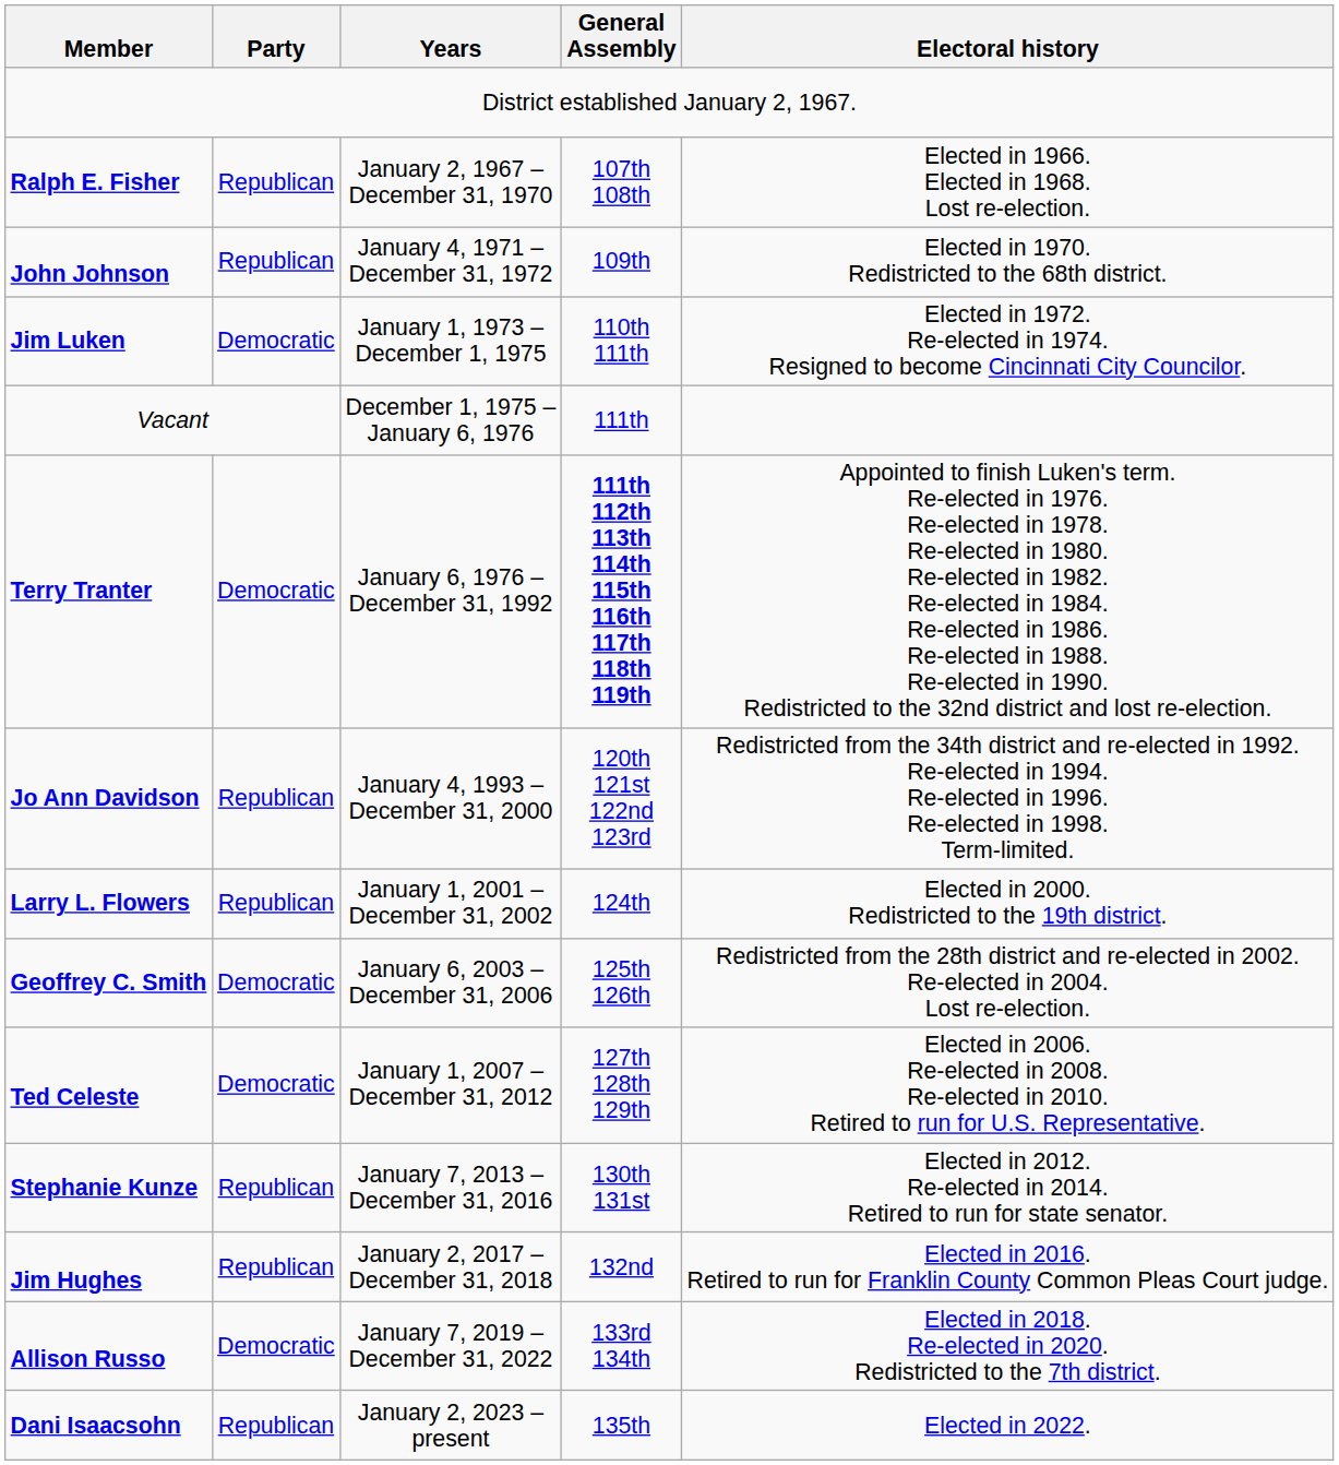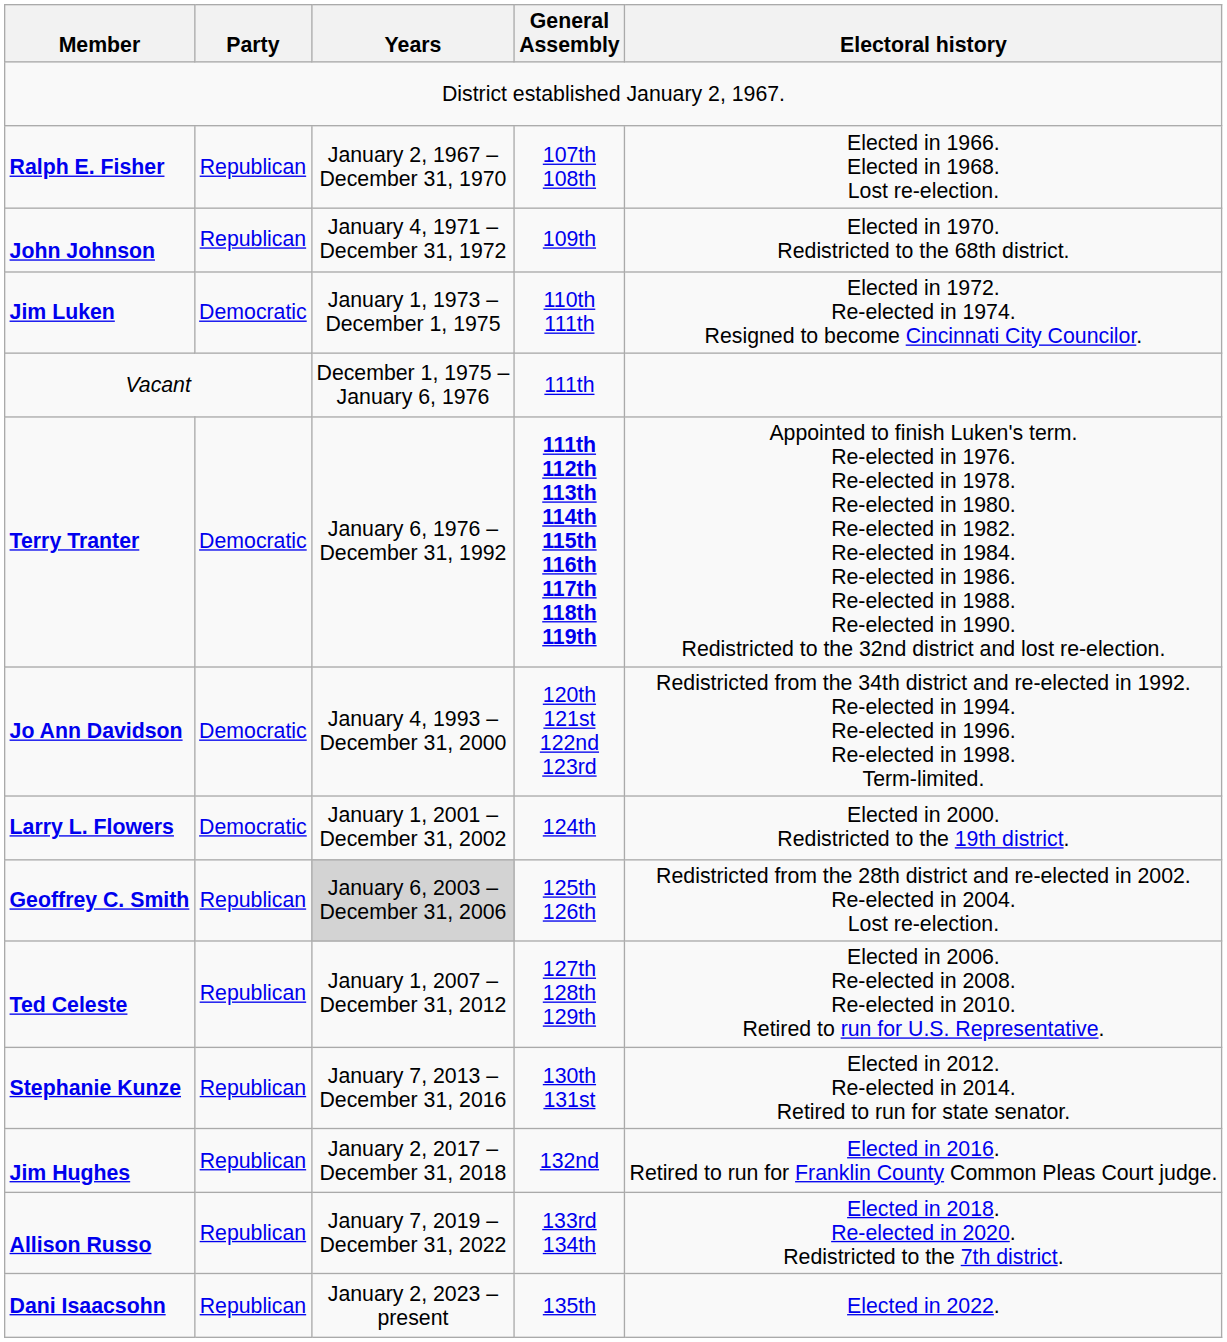Jo Ann Davidson | Party: Republican -> Democratic
Larry L. Flowers | Party: Republican -> Democratic
Geoffrey C. Smith | Party: Democratic -> Republican
Geoffrey C. Smith | Years: no background -> lightgrey background
Ted Celeste | Party: Democratic -> Republican
Allison Russo | Party: Democratic -> Republican
